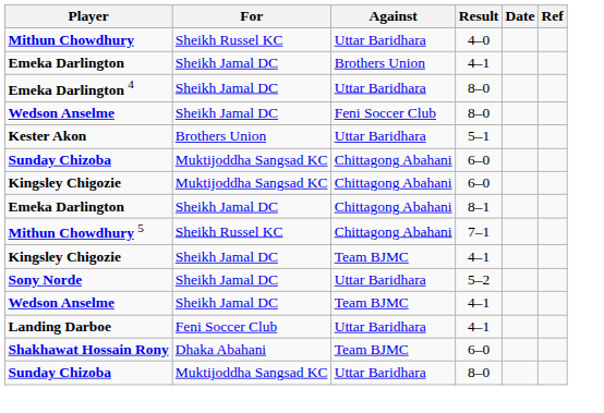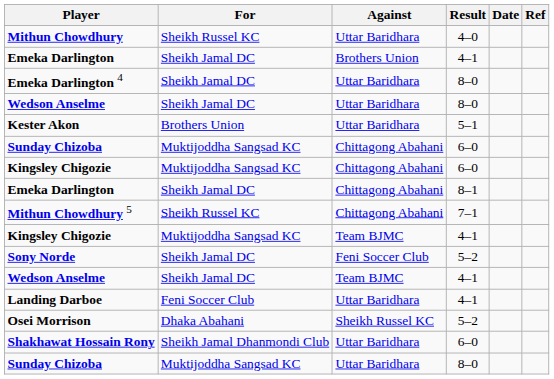Wedson Anselme / 8–0 | Against: Feni Soccer Club -> Uttar Baridhara
Kingsley Chigozie / 4–1 | For: Sheikh Jamal DC -> Muktijoddha Sangsad KC
Sony Norde | Against: Uttar Baridhara -> Feni Soccer Club
+ row: Osei Morrison | Dhaka Abahani | Sheikh Russel KC | 5–2
Shakhawat Hossain Rony | For: Dhaka Abahani -> Sheikh Jamal Dhanmondi Club
Shakhawat Hossain Rony | Against: Team BJMC -> Uttar Baridhara
